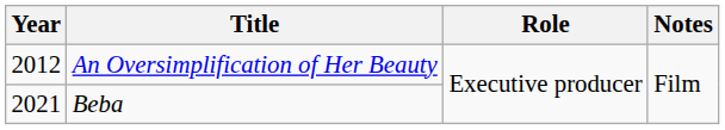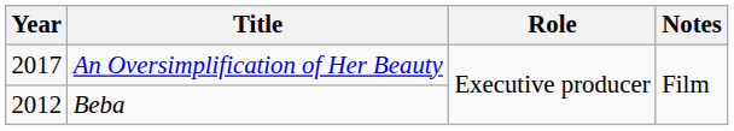An Oversimplification of Her Beauty | Year: 2012 -> 2017
Beba | Year: 2021 -> 2012
